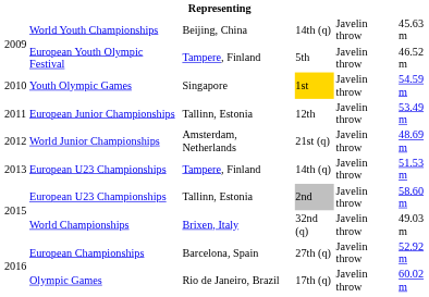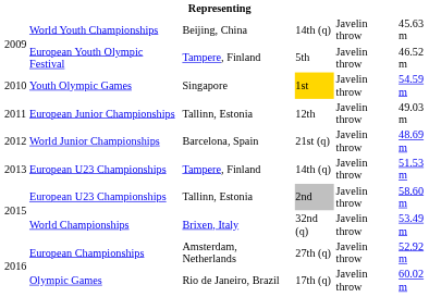European Junior Championships | column 6: 53.49 m -> 49.03 m
World Junior Championships | column 3: Amsterdam, Netherlands -> Barcelona, Spain
World Championships | column 6: 49.03 m -> 53.49 m
European Championships | column 3: Barcelona, Spain -> Amsterdam, Netherlands
